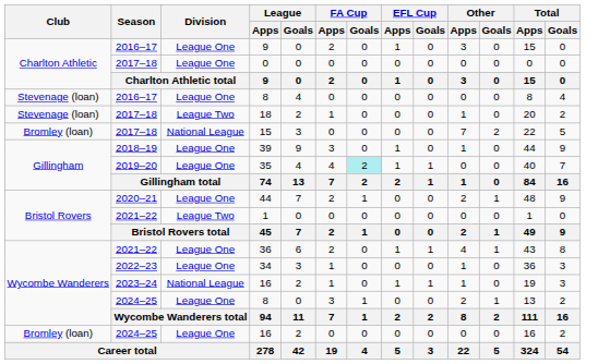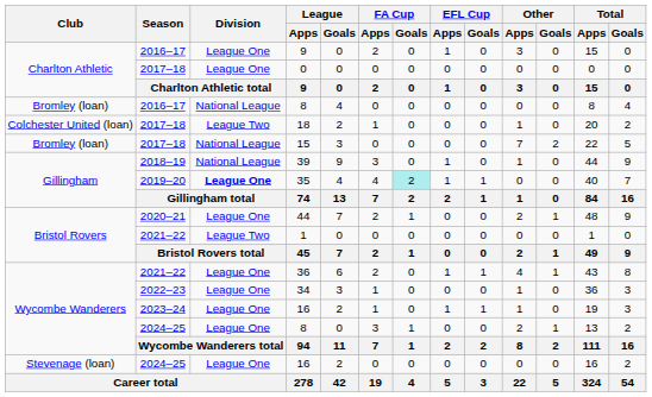2016–17 / 8 | Club: Stevenage (loan) -> Bromley (loan)
2016–17 / 8 | Division: League One -> National League
18 | Club: Stevenage (loan) -> Colchester United (loan)
39 | Division: League One -> National League
35 | Division: normal -> bold
2023–24 / 16 | Division: National League -> League One
2024–25 / 16 | Club: Bromley (loan) -> Stevenage (loan)
